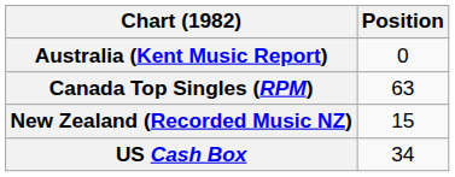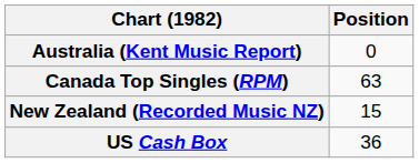US Cash Box | Position: 34 -> 36
